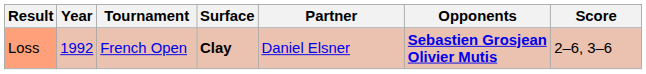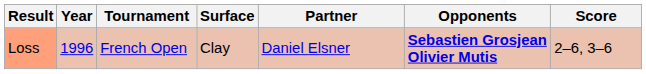Loss | Year: 1992 -> 1996
Loss | Surface: bold -> normal
